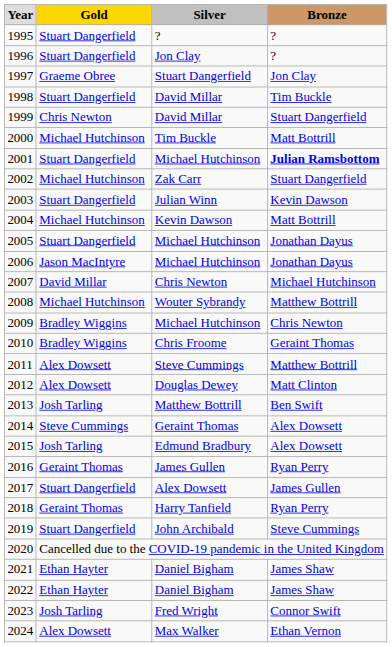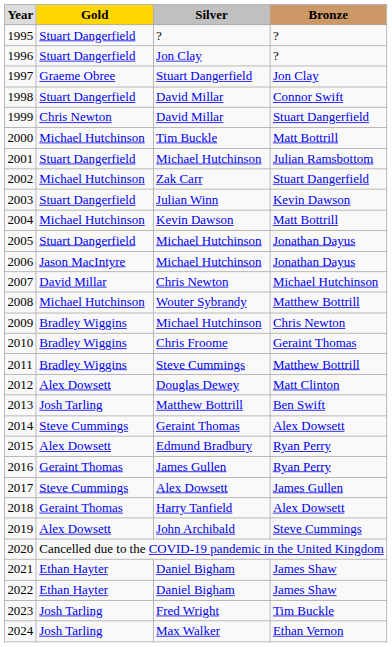1998 | column 4: Tim Buckle -> Connor Swift
2001 | column 4: bold -> normal
2011 | column 2: Alex Dowsett -> Bradley Wiggins
2015 | column 2: Josh Tarling -> Alex Dowsett
2015 | column 4: Alex Dowsett -> Ryan Perry
2017 | column 2: Stuart Dangerfield -> Steve Cummings
2018 | column 4: Ryan Perry -> Alex Dowsett
2019 | column 2: Stuart Dangerfield -> Alex Dowsett
2023 | column 4: Connor Swift -> Tim Buckle
2024 | column 2: Alex Dowsett -> Josh Tarling
